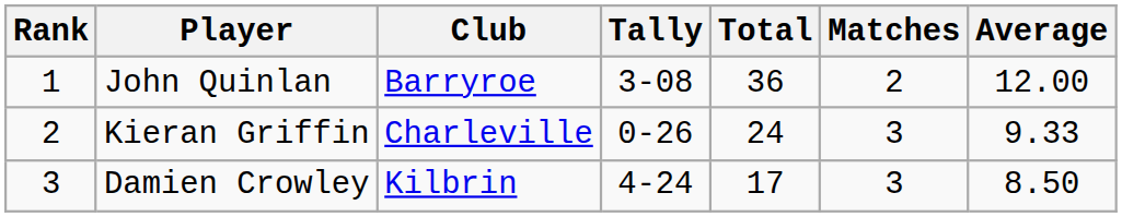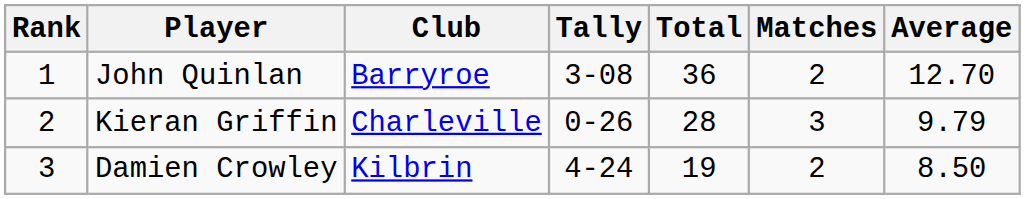John Quinlan | Average: 12.00 -> 12.70
Kieran Griffin | Total: 24 -> 28
Kieran Griffin | Average: 9.33 -> 9.79
Damien Crowley | Total: 17 -> 19
Damien Crowley | Matches: 3 -> 2
